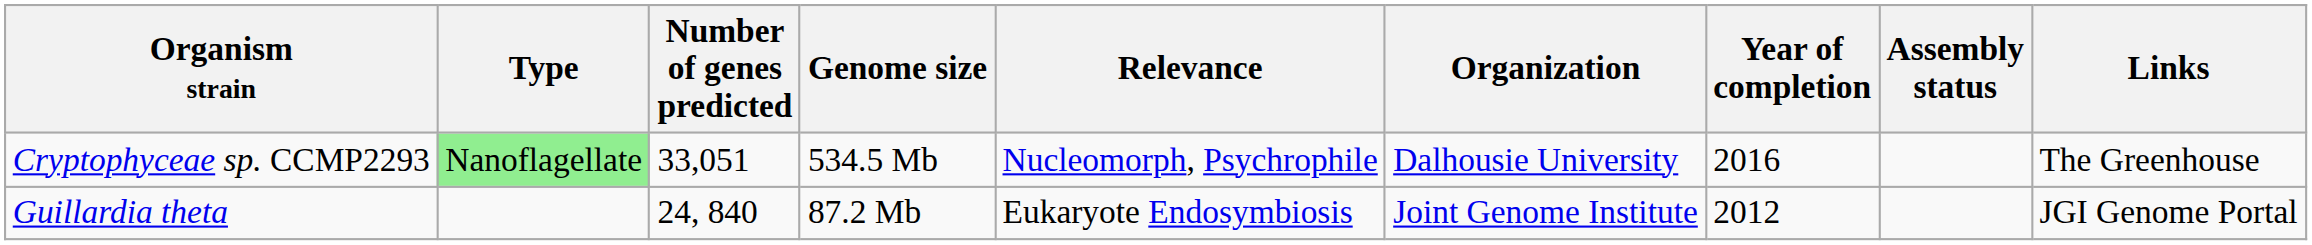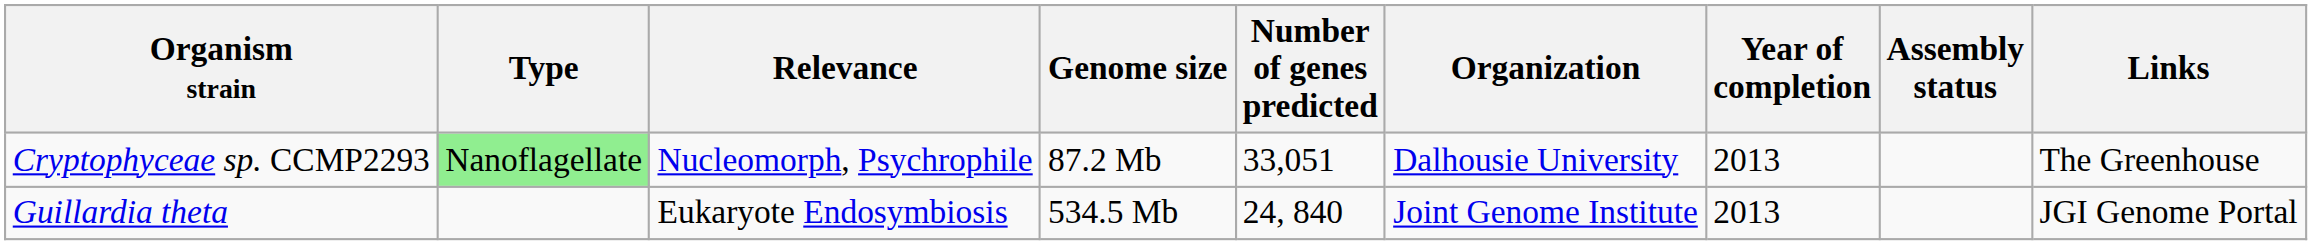columns swapped: Relevance <-> Number of genes predicted
Cryptophyceae sp. CCMP2293 | Genome size: 534.5 Mb -> 87.2 Mb
Cryptophyceae sp. CCMP2293 | Year of completion: 2016 -> 2013
Guillardia theta | Genome size: 87.2 Mb -> 534.5 Mb
Guillardia theta | Year of completion: 2012 -> 2013
